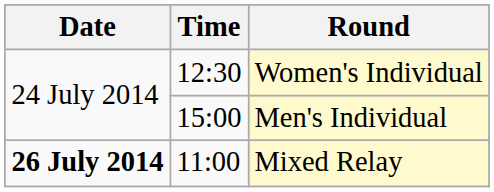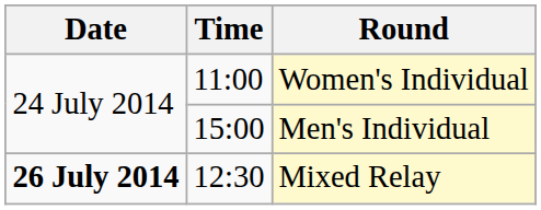Women's Individual | Time: 12:30 -> 11:00
Mixed Relay | Time: 11:00 -> 12:30
